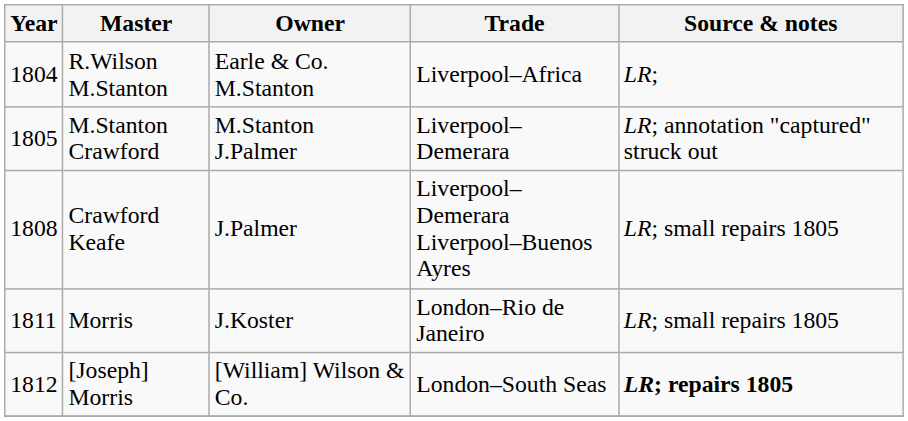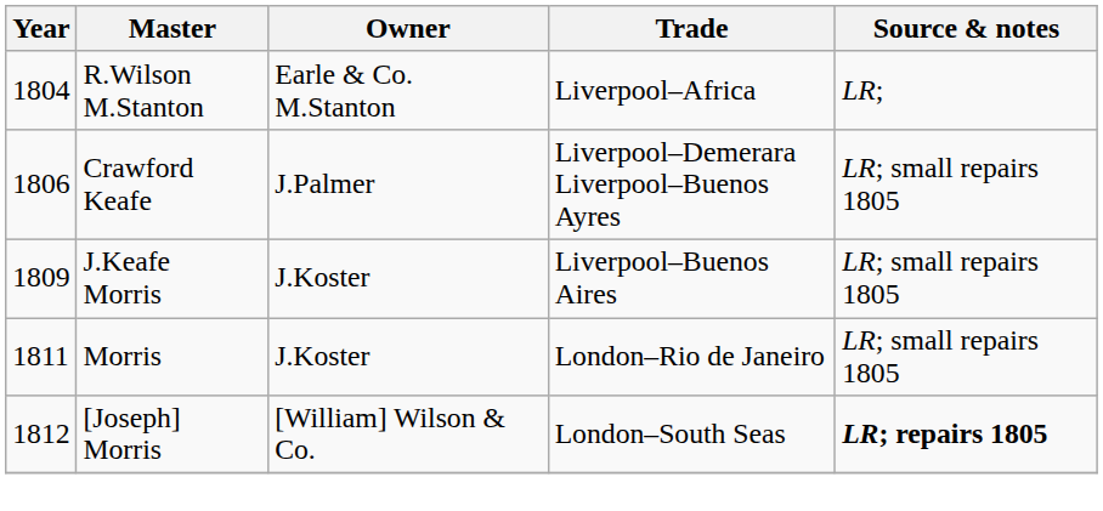- row: 1805 | M.Stanton Crawford | M.Stanton J.Palmer | Liverpool–Demerara | LR; annotation "captured" struck out
Crawford Keafe | Year: 1808 -> 1806
+ row: 1809 | J.Keafe Morris | J.Koster | Liverpool–Buenos Aires | LR; small repairs 1805
